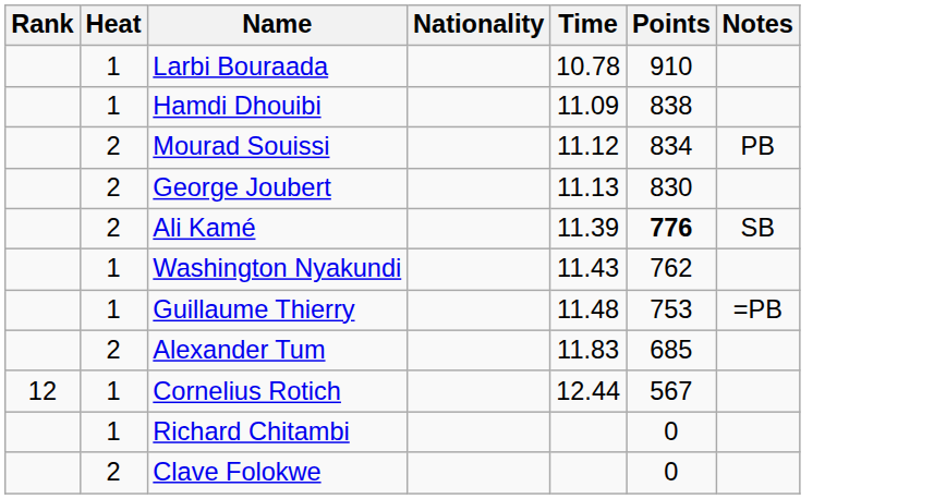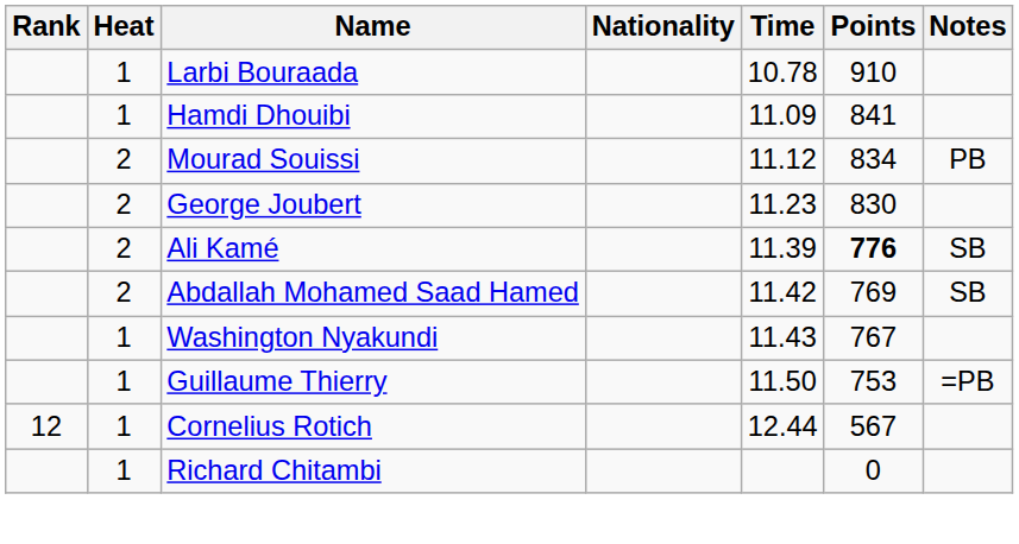Hamdi Dhouibi | Points: 838 -> 841
George Joubert | Time: 11.13 -> 11.23
+ row: 2 | Abdallah Mohamed Saad Hamed | 11.42 | 769 | SB
Washington Nyakundi | Points: 762 -> 767
Guillaume Thierry | Time: 11.48 -> 11.50
- row: 2 | Alexander Tum | 11.83 | 685
- row: 2 | Clave Folokwe | 0
